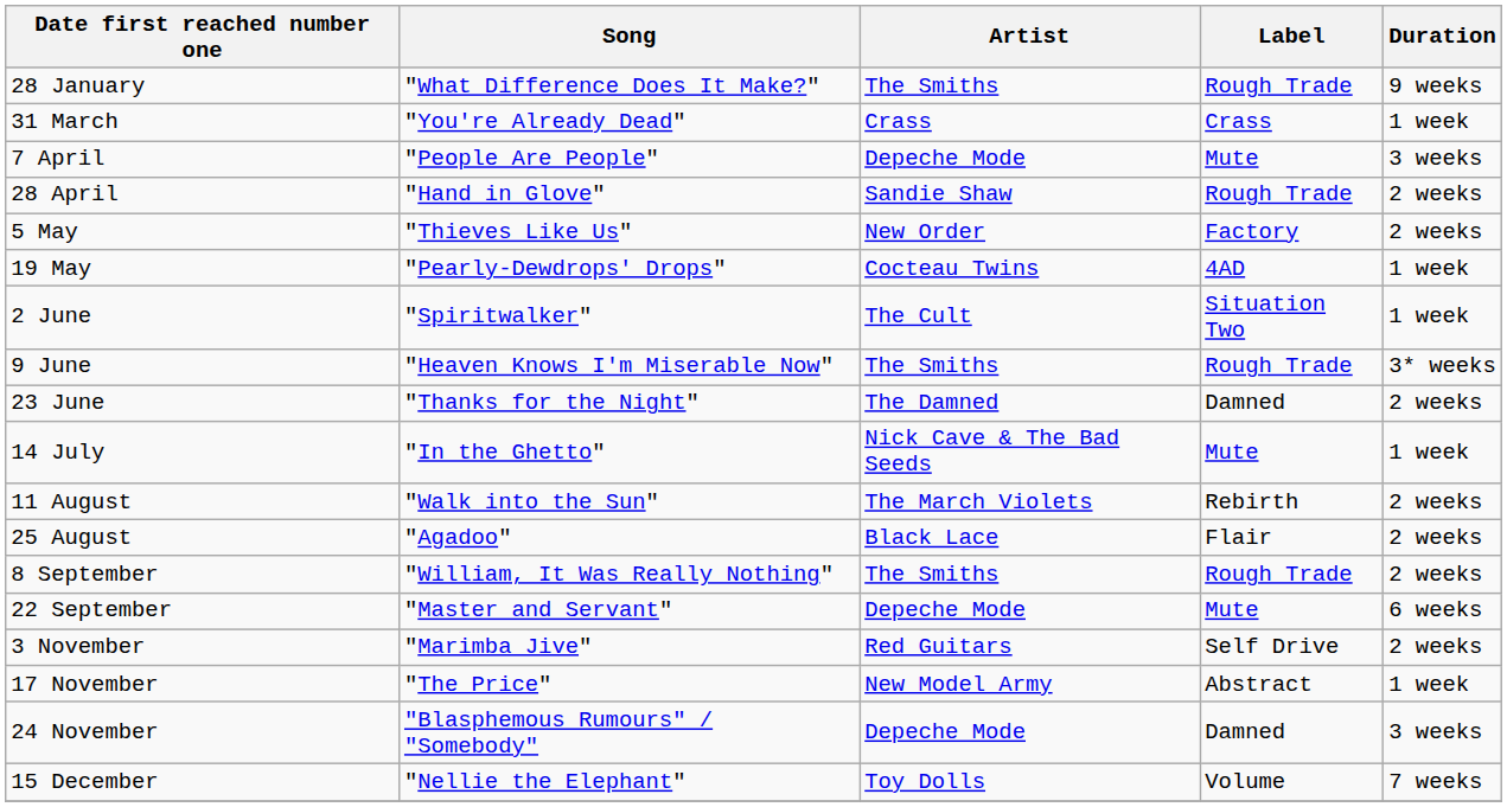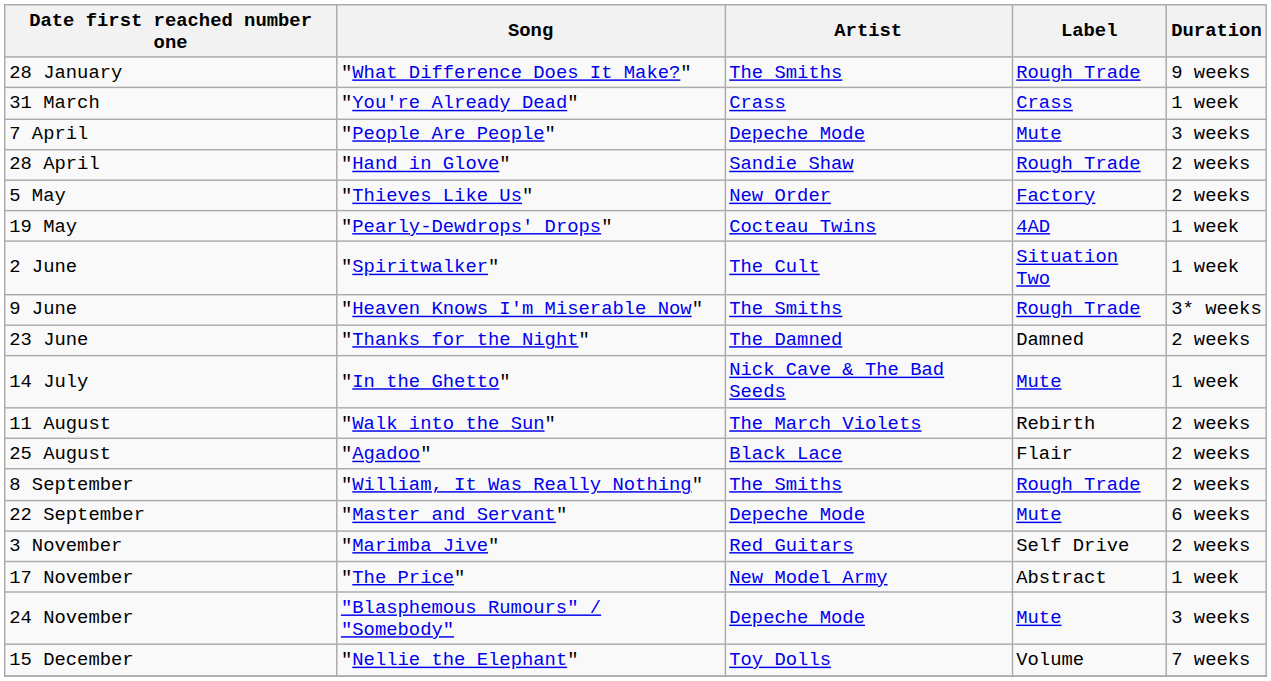24 November | Label: Damned -> Mute
